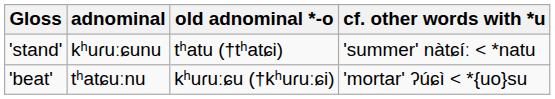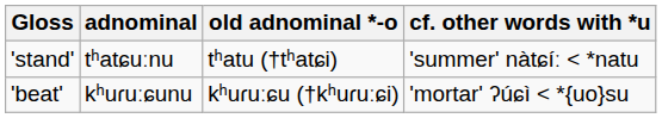'stand' | adnominal: kʰuɾuːɕunu -> tʰatɕuːnu
'beat' | adnominal: tʰatɕuːnu -> kʰuɾuːɕunu
